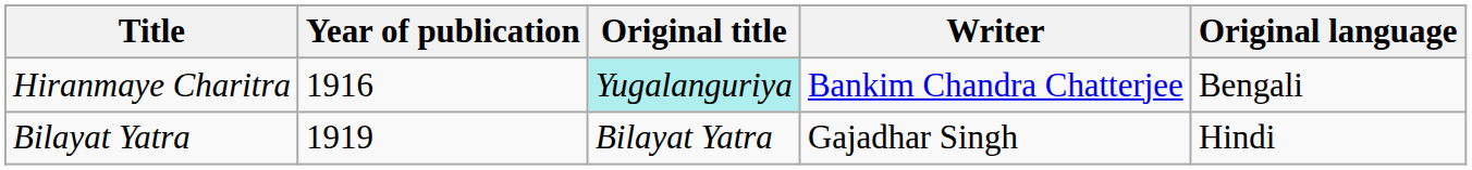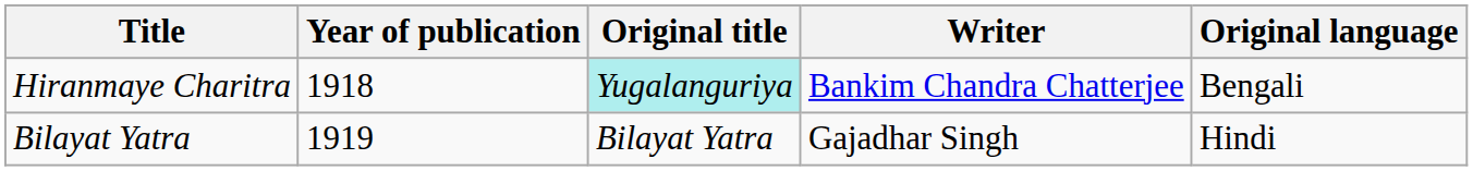Hiranmaye Charitra | Year of publication: 1916 -> 1918
